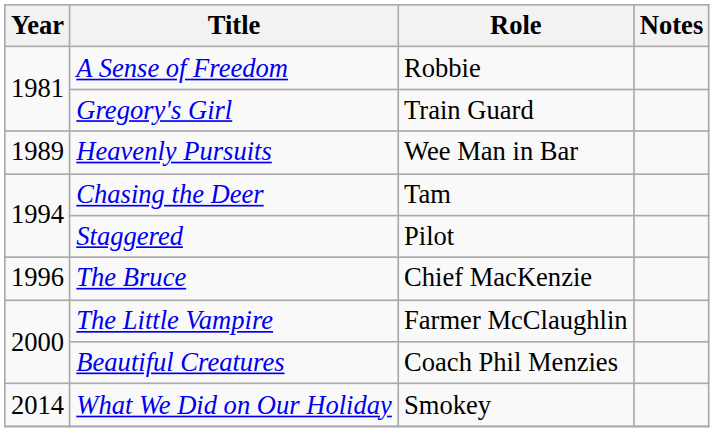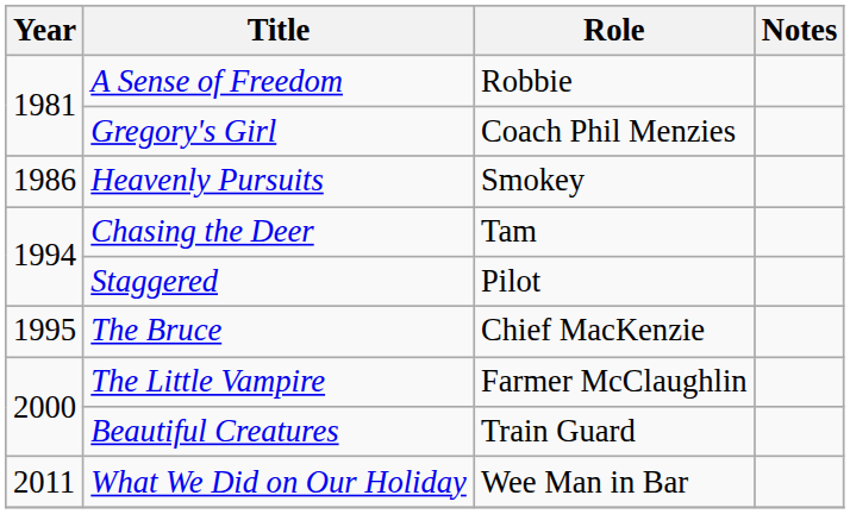Gregory's Girl | Role: Train Guard -> Coach Phil Menzies
Heavenly Pursuits | Year: 1989 -> 1986
Heavenly Pursuits | Role: Wee Man in Bar -> Smokey
The Bruce | Year: 1996 -> 1995
Beautiful Creatures | Role: Coach Phil Menzies -> Train Guard
What We Did on Our Holiday | Year: 2014 -> 2011
What We Did on Our Holiday | Role: Smokey -> Wee Man in Bar
